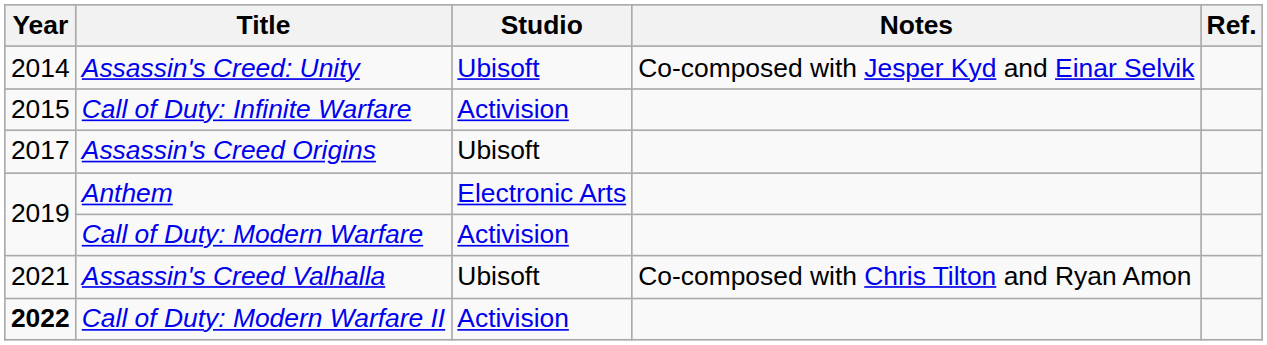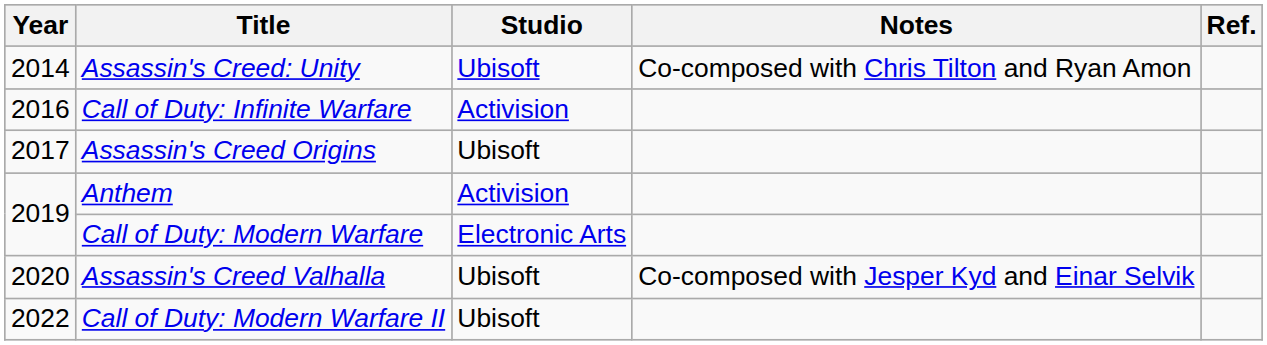Assassin's Creed: Unity | Notes: Co-composed with Jesper Kyd and Einar Selvik -> Co-composed with Chris Tilton and Ryan Amon
Call of Duty: Infinite Warfare | Year: 2015 -> 2016
Anthem | Studio: Electronic Arts -> Activision
Call of Duty: Modern Warfare | Studio: Activision -> Electronic Arts
Assassin's Creed Valhalla | Year: 2021 -> 2020
Assassin's Creed Valhalla | Notes: Co-composed with Chris Tilton and Ryan Amon -> Co-composed with Jesper Kyd and Einar Selvik
Call of Duty: Modern Warfare II | Year: bold -> normal
Call of Duty: Modern Warfare II | Studio: Activision -> Ubisoft
